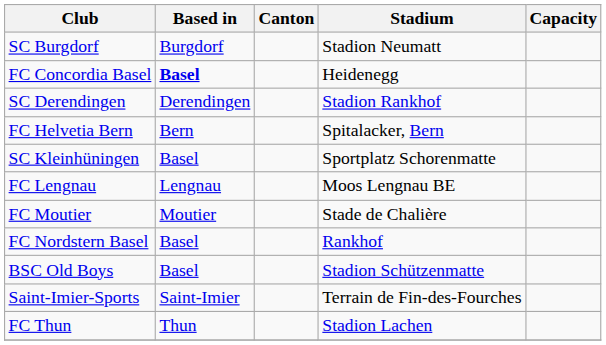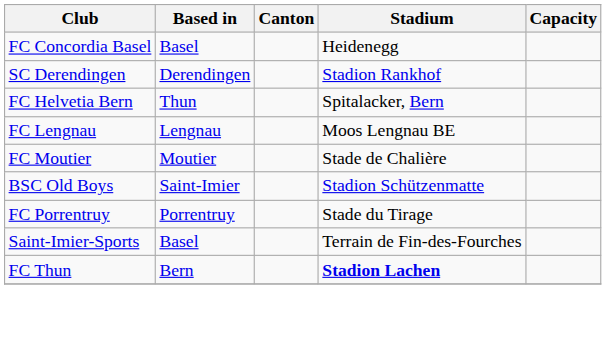- row: SC Burgdorf | Burgdorf | Stadion Neumatt
FC Concordia Basel | Based in: bold -> normal
FC Helvetia Bern | Based in: Bern -> Thun
- row: SC Kleinhüningen | Basel | Sportplatz Schorenmatte
- row: FC Nordstern Basel | Basel | Rankhof
BSC Old Boys | Based in: Basel -> Saint-Imier
+ row: FC Porrentruy | Porrentruy | Stade du Tirage
Saint-Imier-Sports | Based in: Saint-Imier -> Basel
FC Thun | Based in: Thun -> Bern
FC Thun | Stadium: normal -> bold
